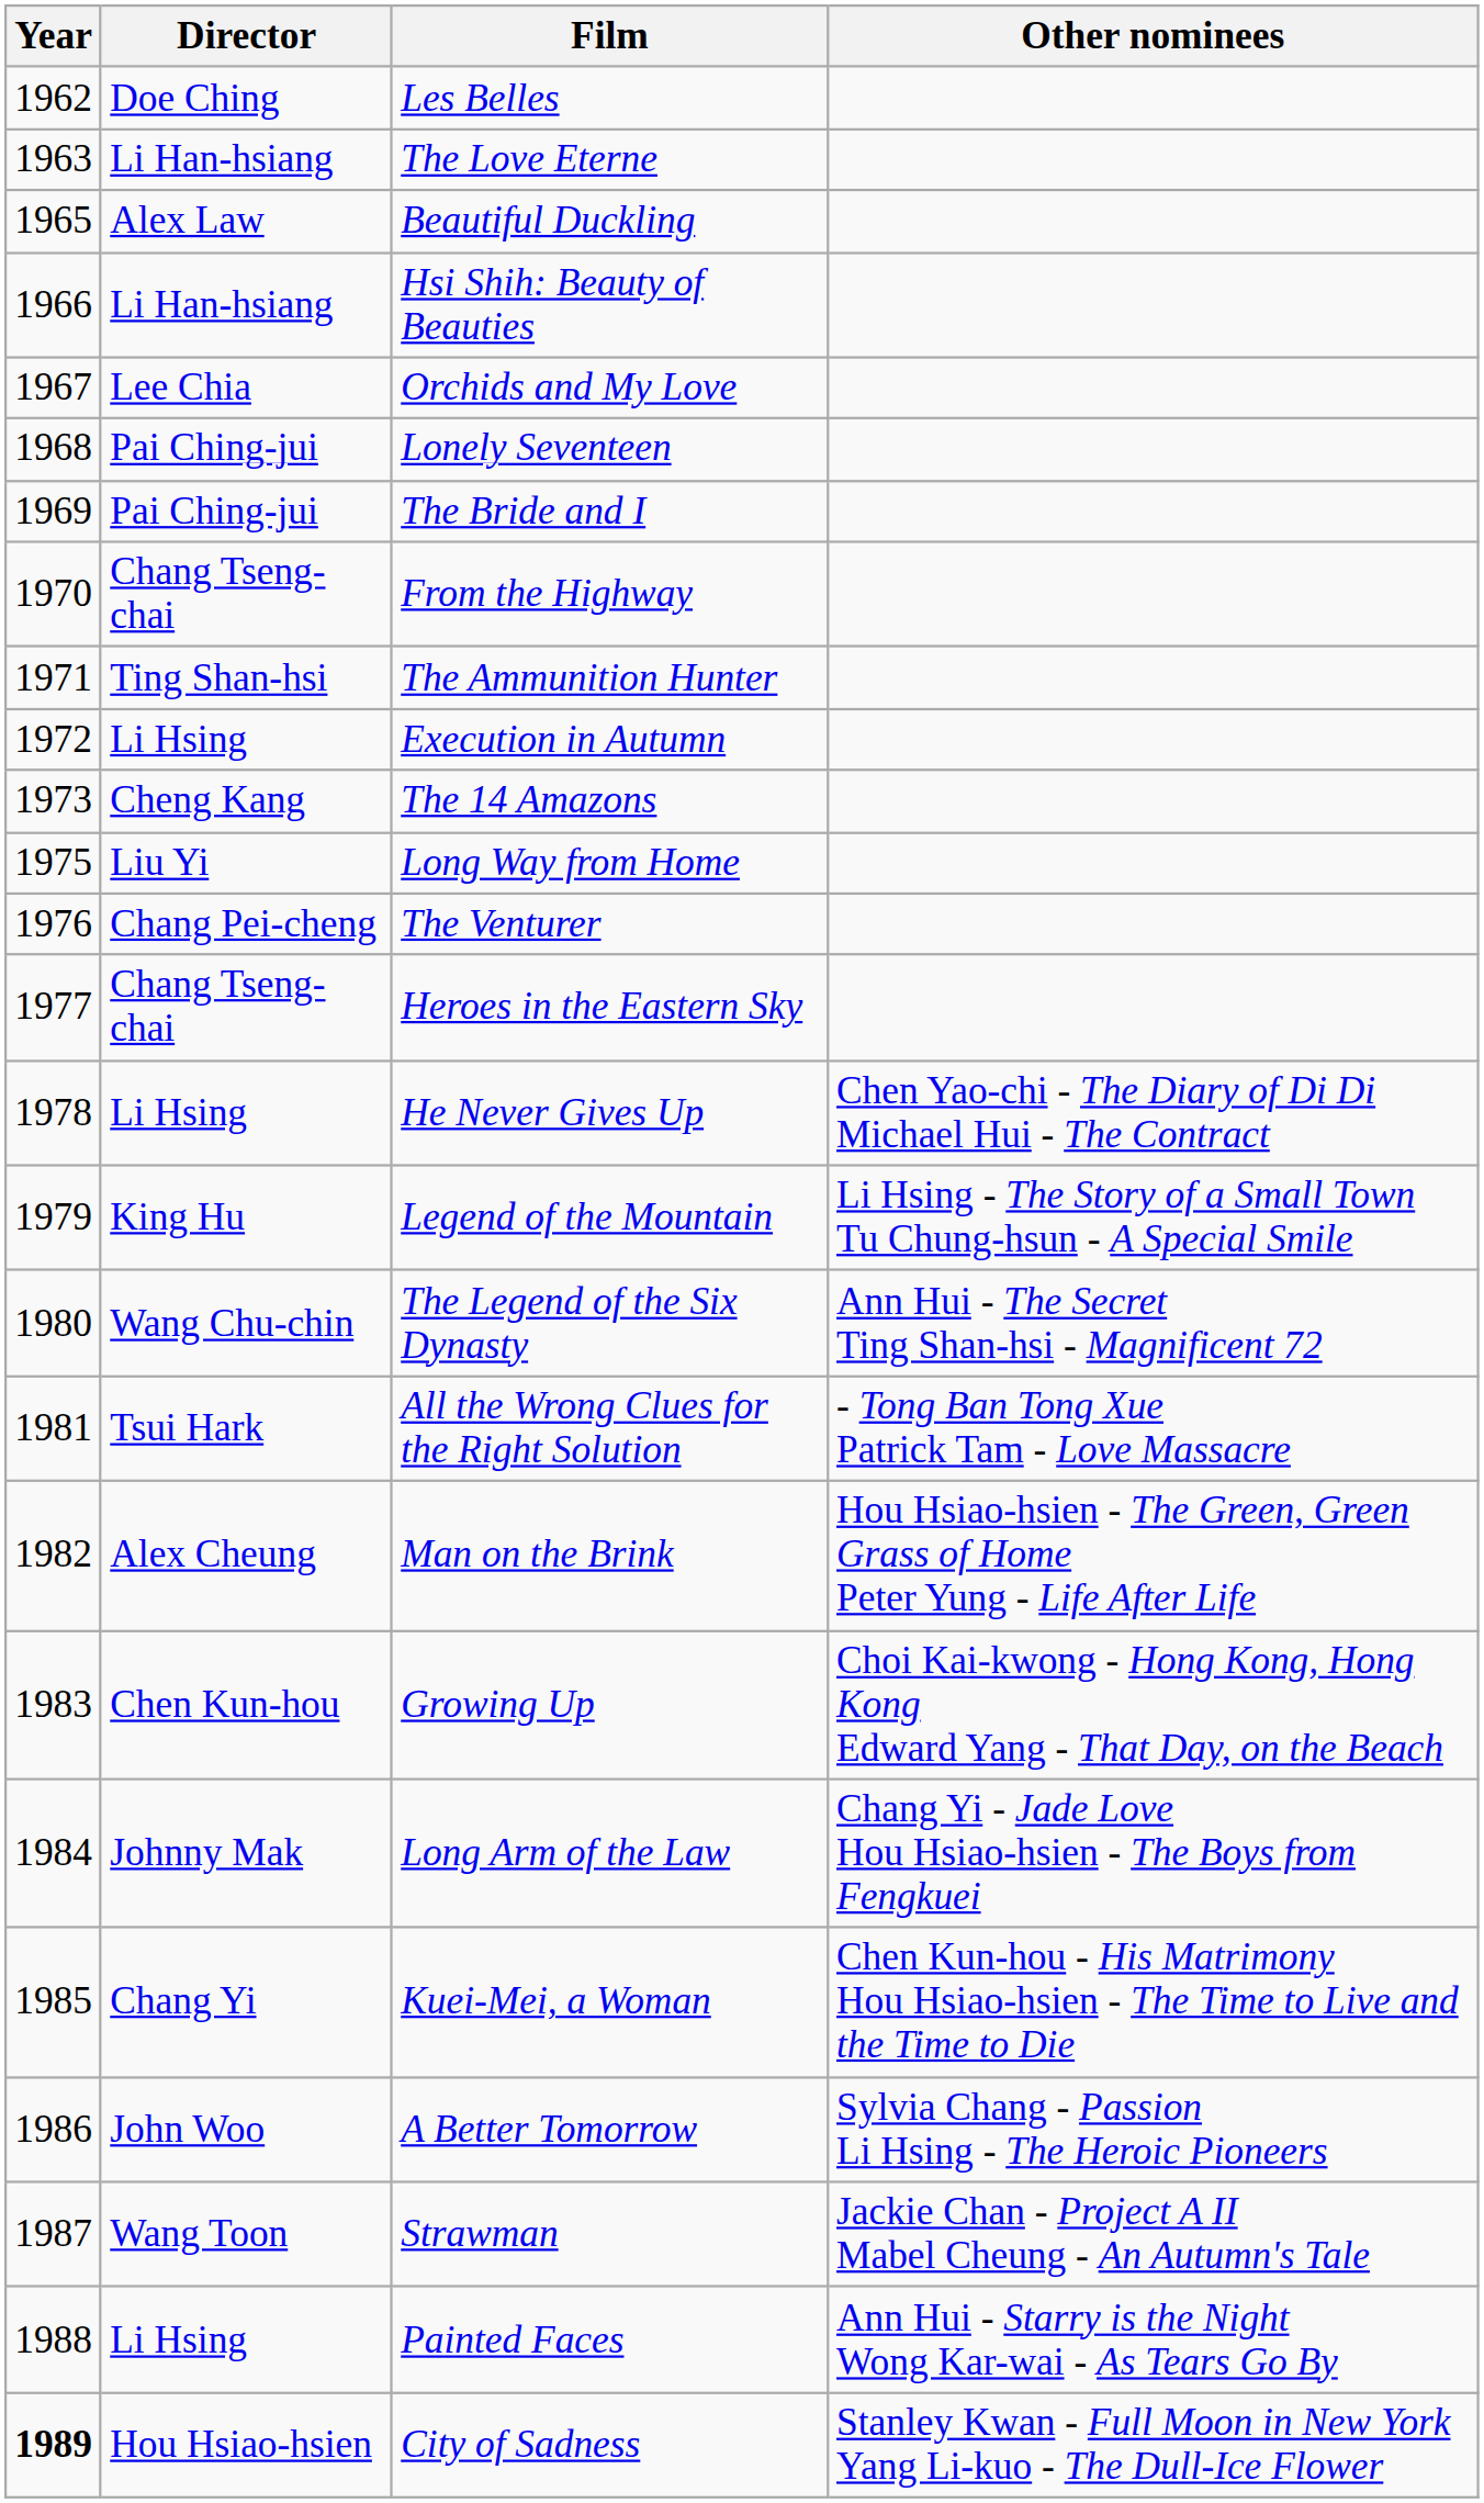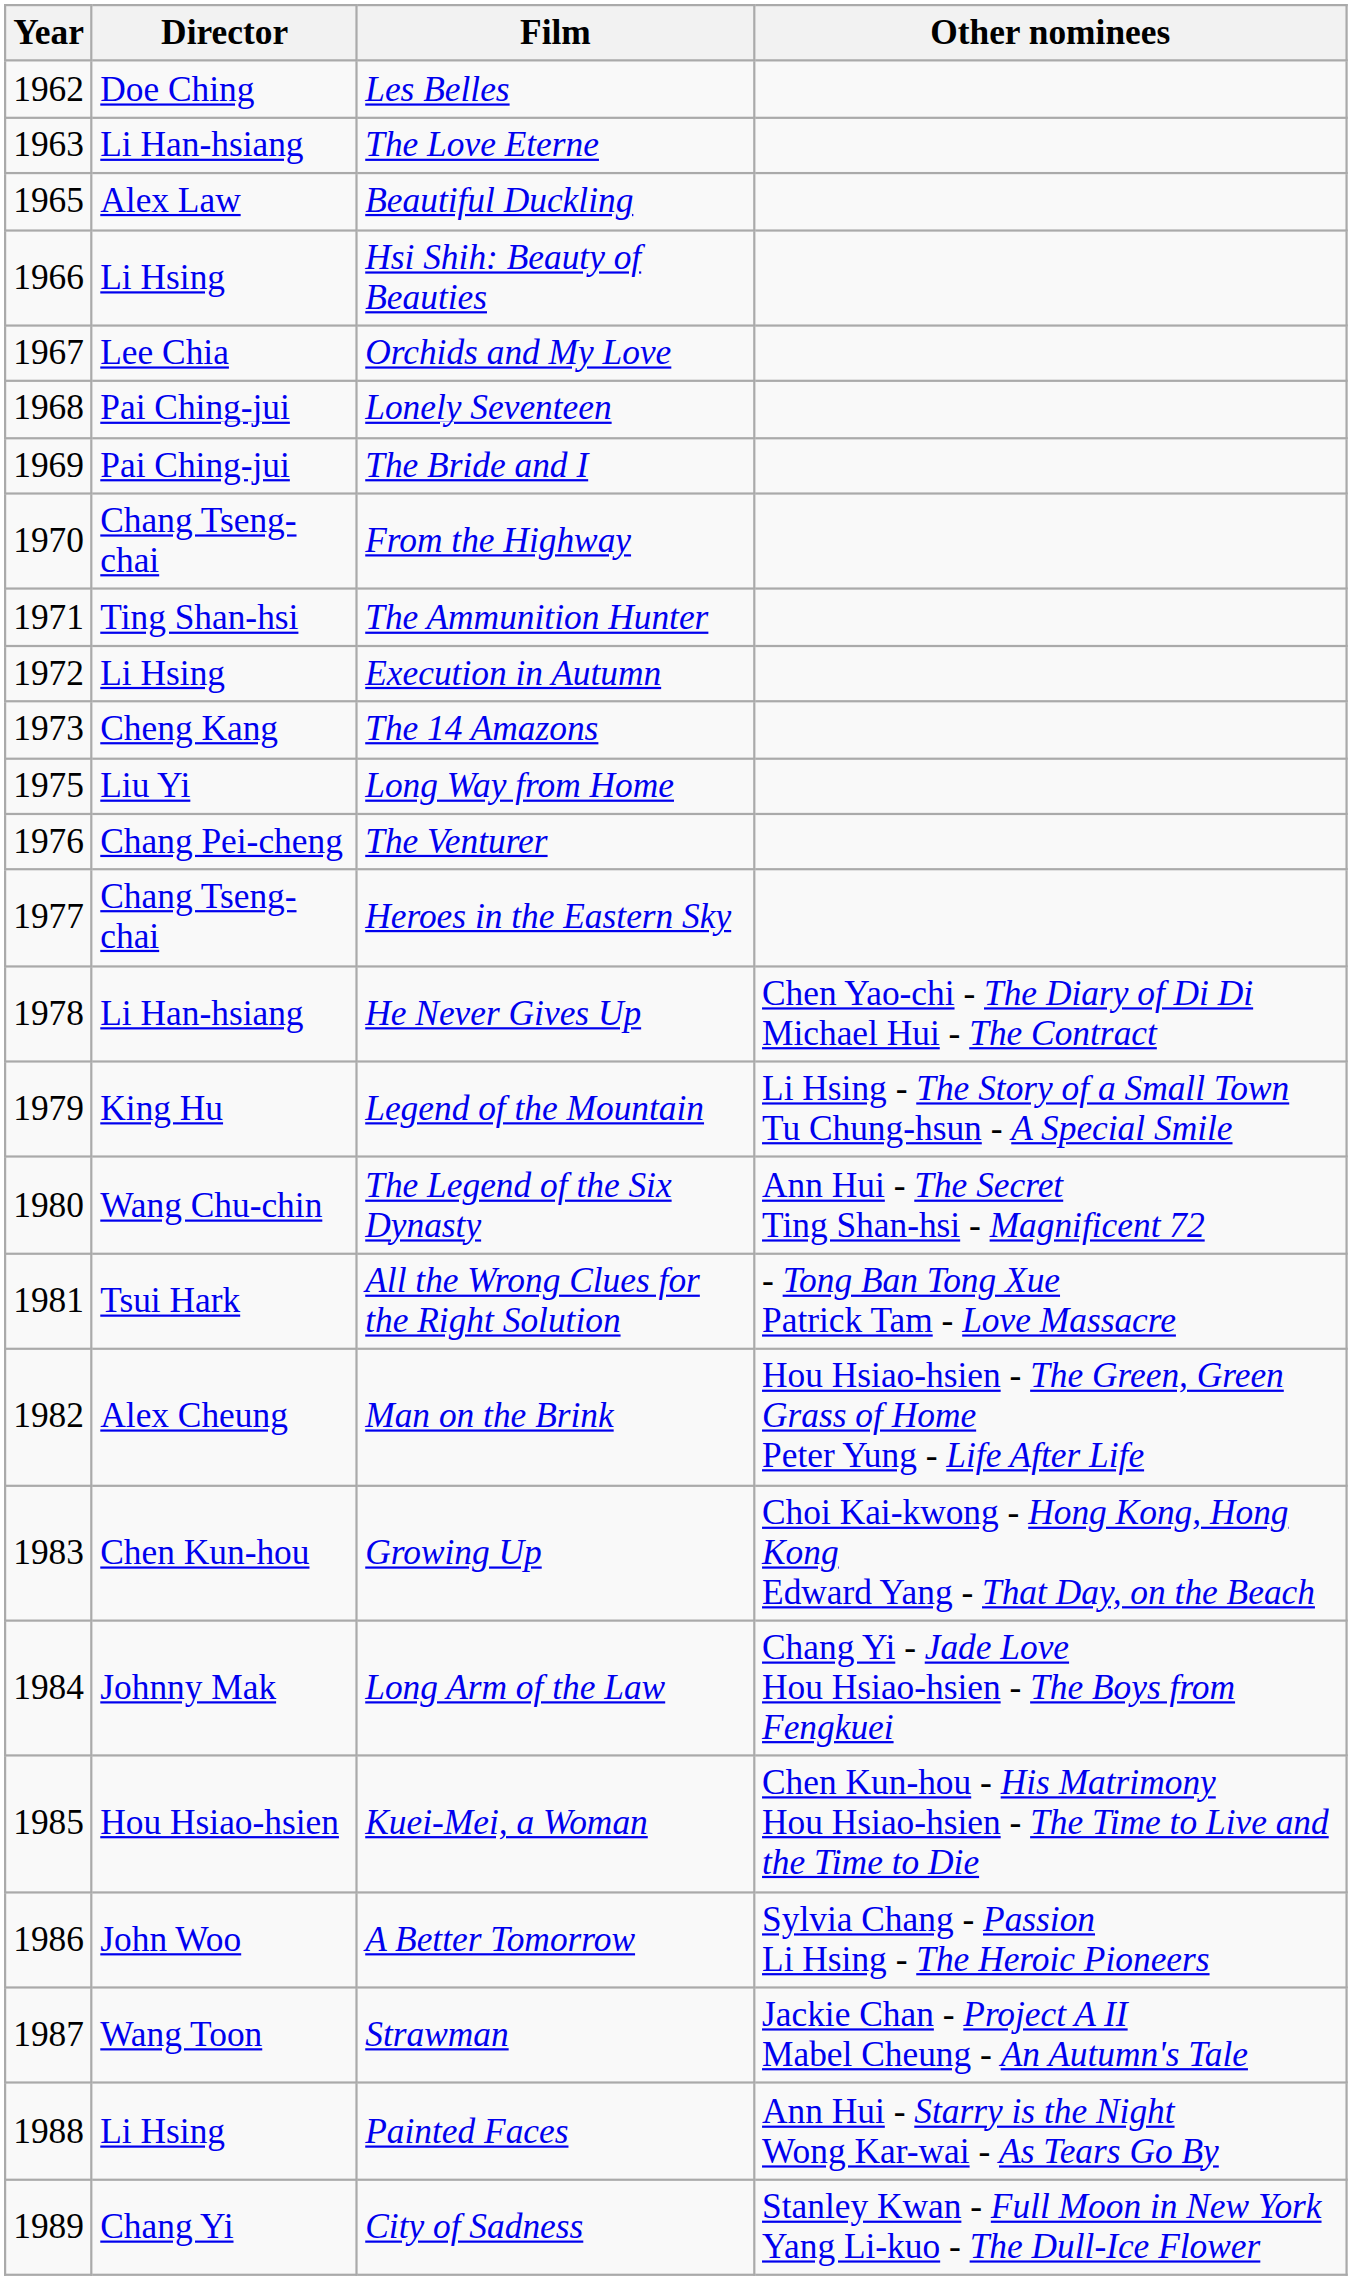Hsi Shih: Beauty of Beauties | Director: Li Han-hsiang -> Li Hsing
He Never Gives Up | Director: Li Hsing -> Li Han-hsiang
Kuei-Mei, a Woman | Director: Chang Yi -> Hou Hsiao-hsien
City of Sadness | Year: bold -> normal
City of Sadness | Director: Hou Hsiao-hsien -> Chang Yi
